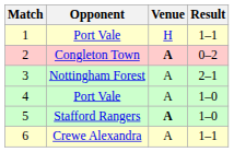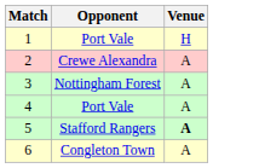- column: Result | 1–1 | 0–2 | 2–1 | 1–0 | 1–0 | 1–1
2 | Opponent: Congleton Town -> Crewe Alexandra
2 | Venue: bold -> normal
6 | Opponent: Crewe Alexandra -> Congleton Town
